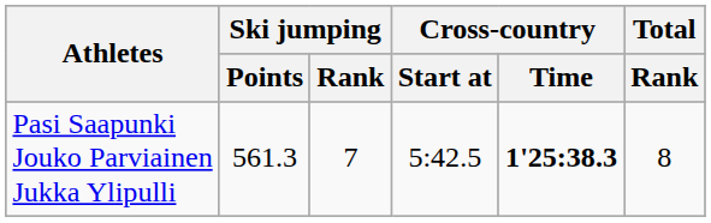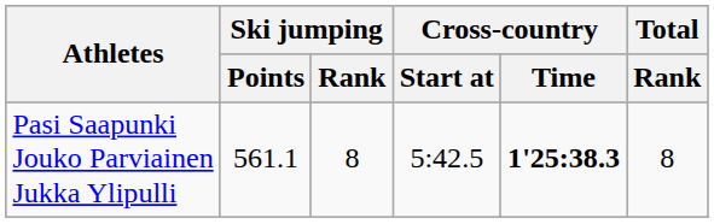Pasi Saapunki Jouko Parviainen Jukka Ylipulli | Ski jumping / Points: 561.3 -> 561.1
Pasi Saapunki Jouko Parviainen Jukka Ylipulli | Ski jumping / Rank: 7 -> 8
